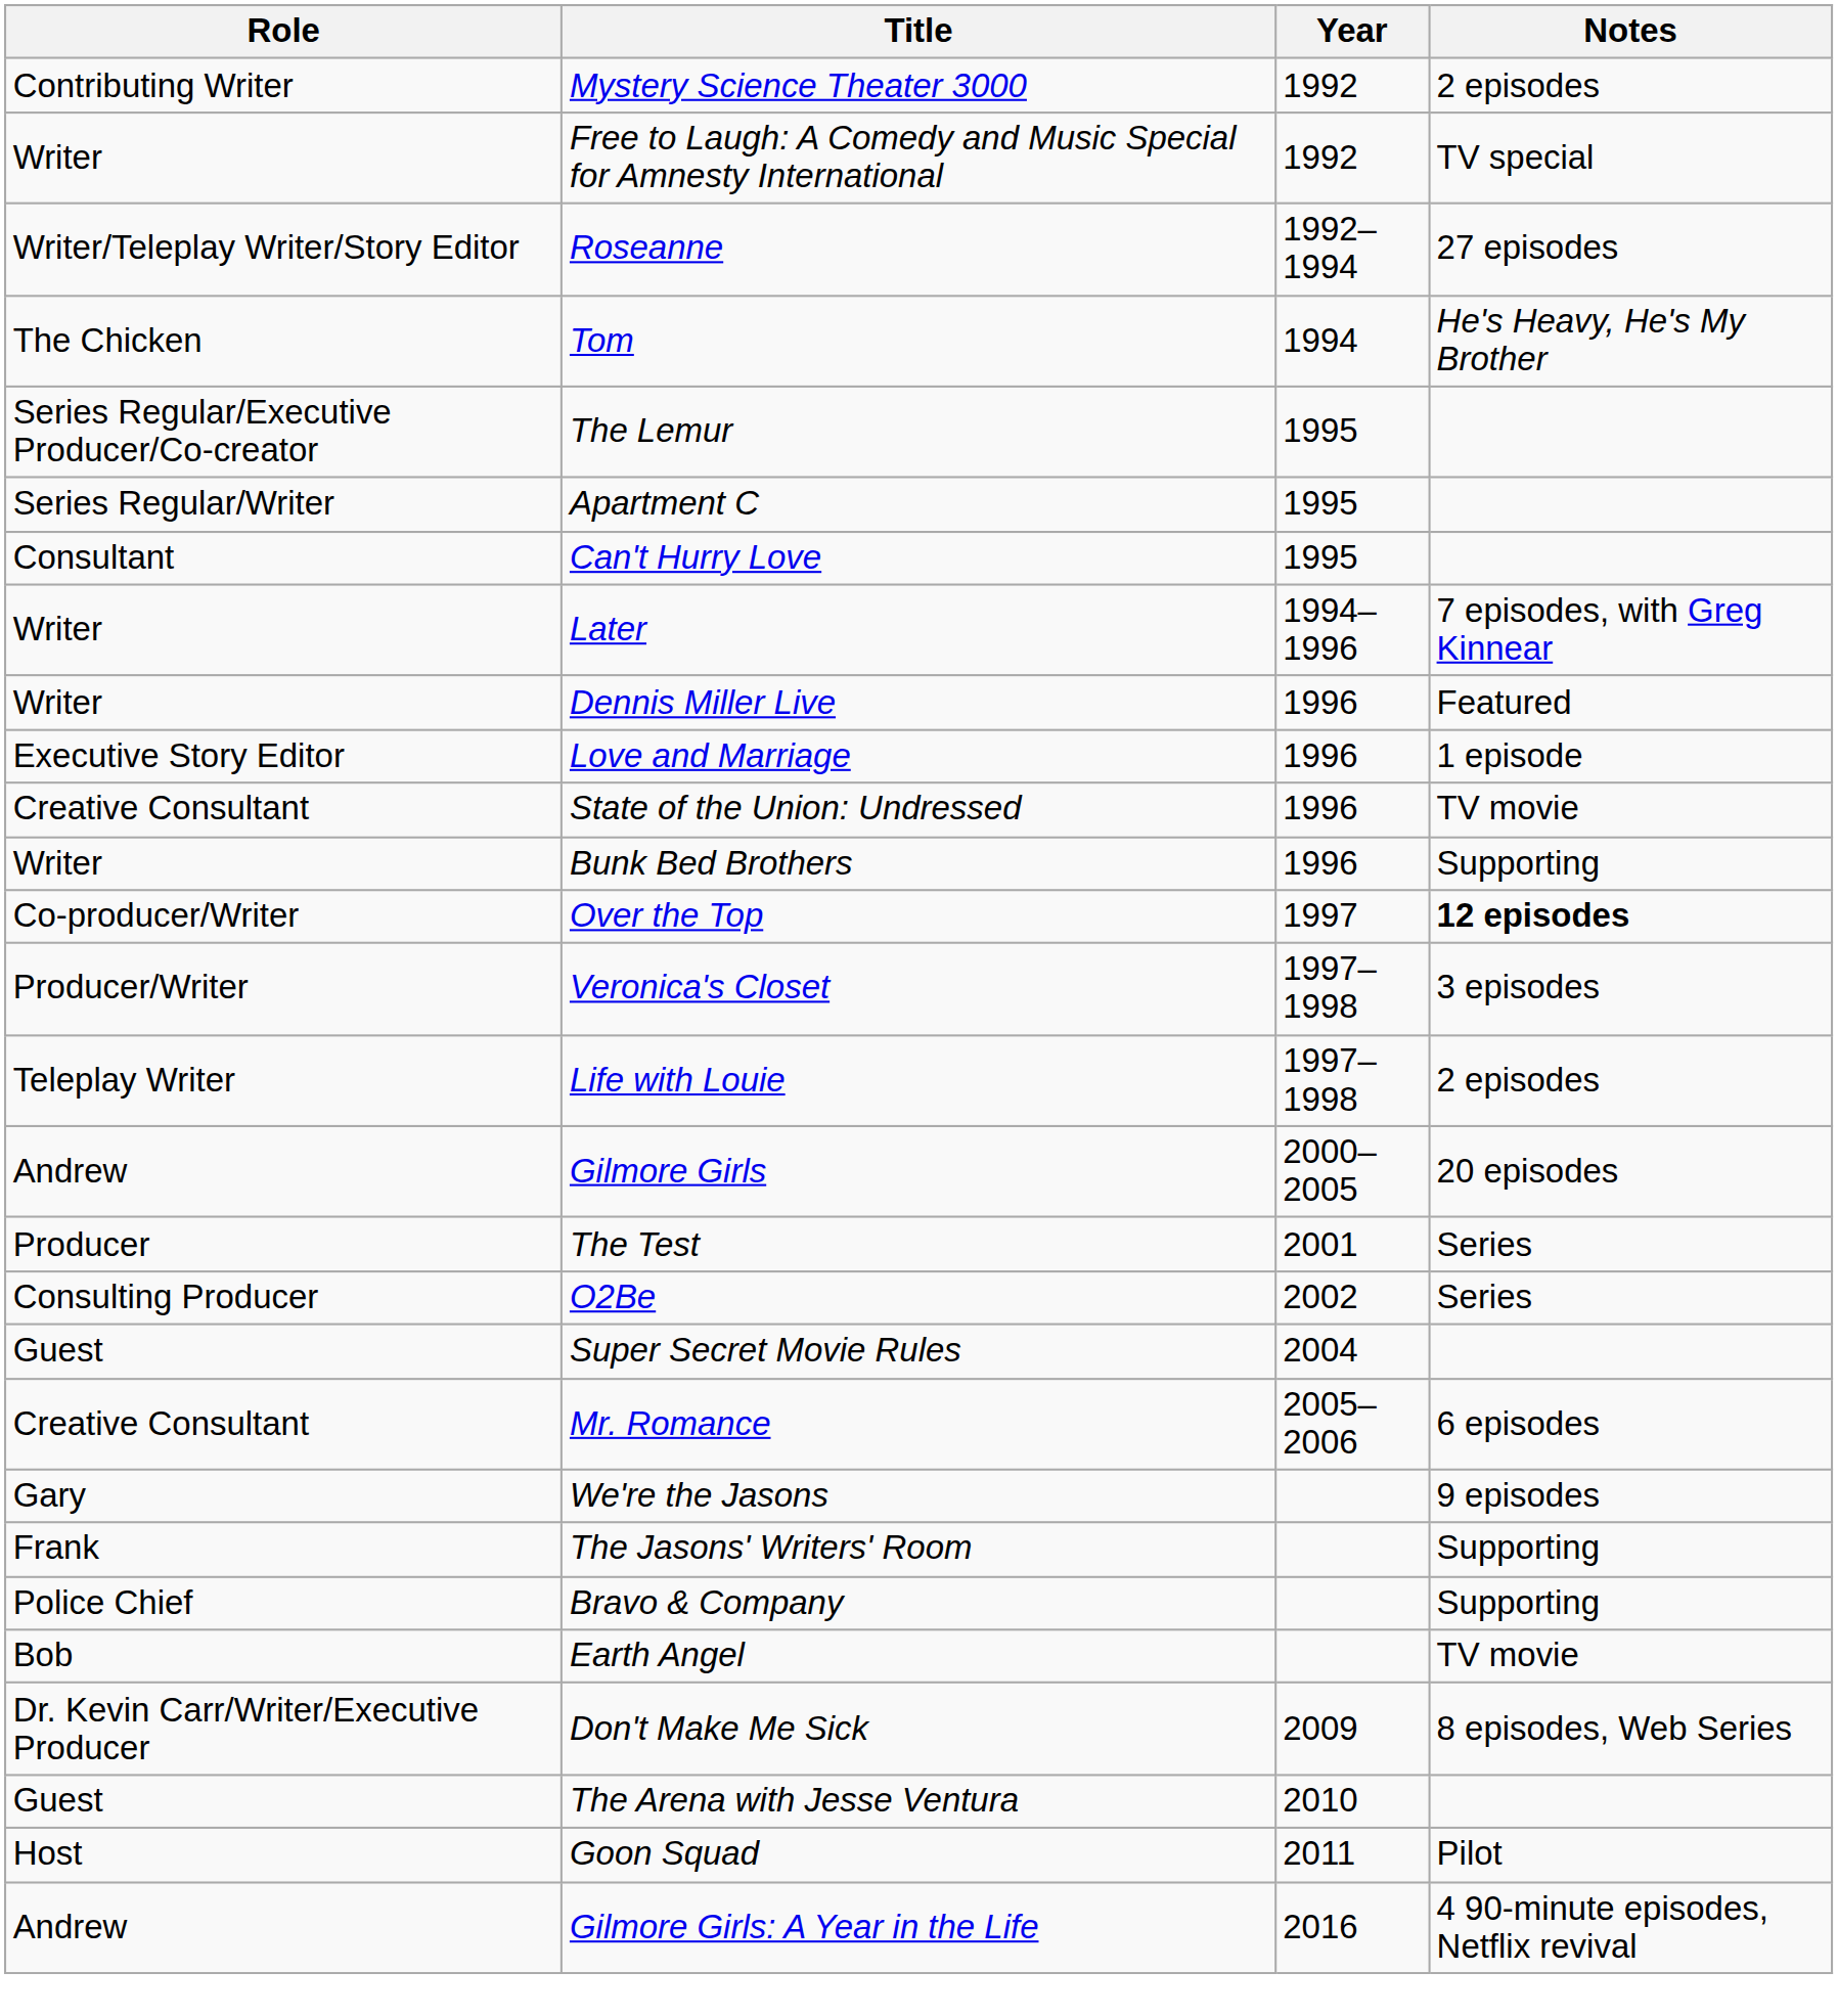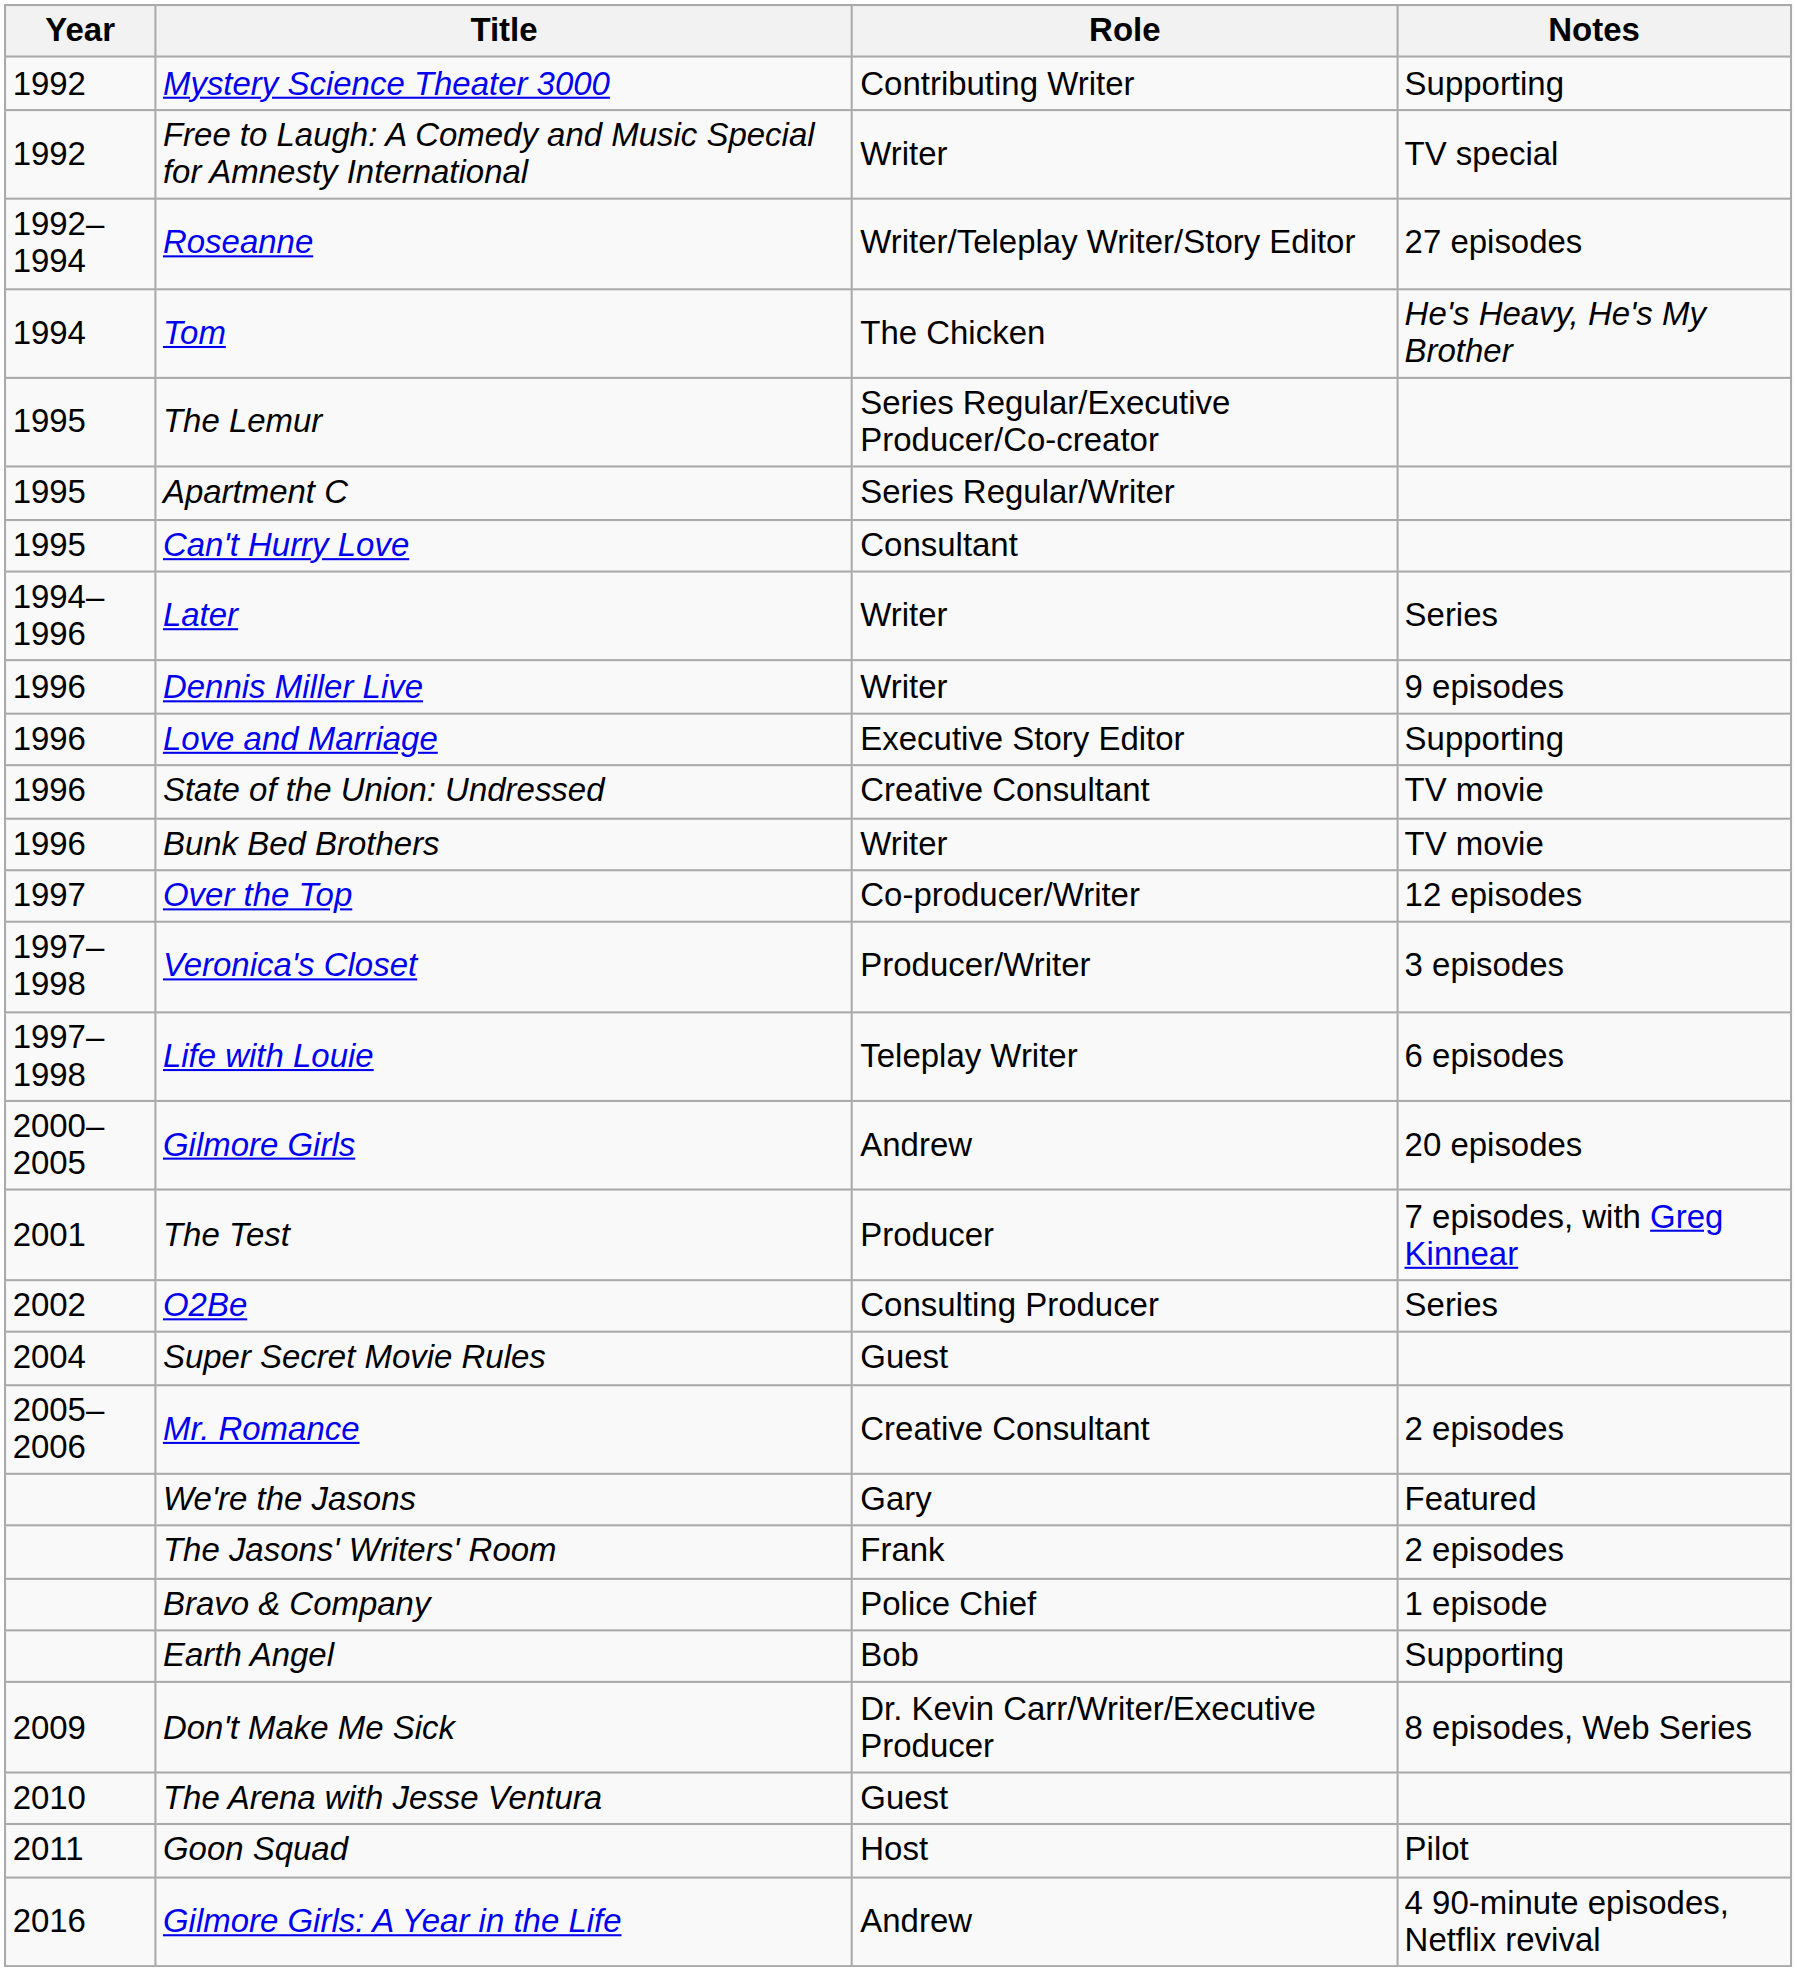columns swapped: Year <-> Role
Mystery Science Theater 3000 | Notes: 2 episodes -> Supporting
Later | Notes: 7 episodes, with Greg Kinnear -> Series
Dennis Miller Live | Notes: Featured -> 9 episodes
Love and Marriage | Notes: 1 episode -> Supporting
Bunk Bed Brothers | Notes: Supporting -> TV movie
Over the Top | Notes: bold -> normal
Life with Louie | Notes: 2 episodes -> 6 episodes
The Test | Notes: Series -> 7 episodes, with Greg Kinnear
Mr. Romance | Notes: 6 episodes -> 2 episodes
We're the Jasons | Notes: 9 episodes -> Featured
The Jasons' Writers' Room | Notes: Supporting -> 2 episodes
Bravo & Company | Notes: Supporting -> 1 episode
Earth Angel | Notes: TV movie -> Supporting
